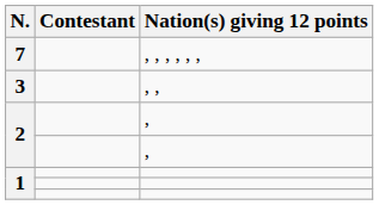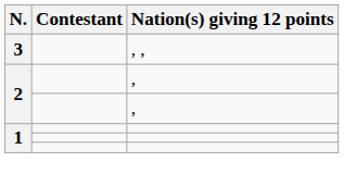- row: 7 | , , , , , ,
